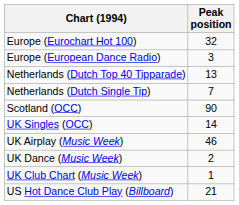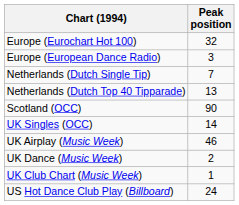rows swapped: Netherlands (Dutch Top 40 Tipparade) <-> Netherlands (Dutch Single Tip)
US Hot Dance Club Play (Billboard) | Peak position: 21 -> 24
